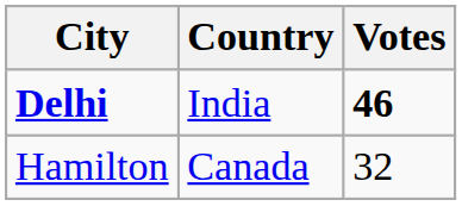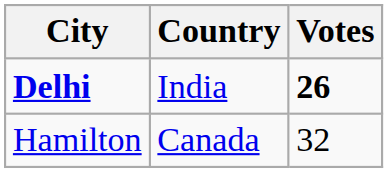Delhi | Votes: 46 -> 26
